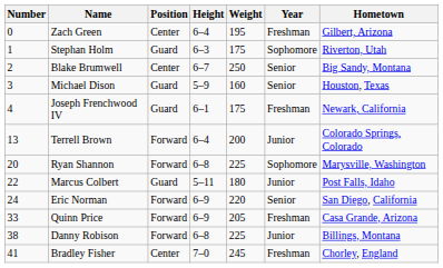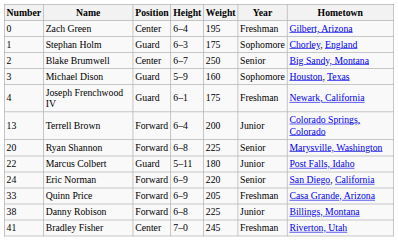Stephan Holm | Hometown: Riverton, Utah -> Chorley, England
Michael Dison | Year: Senior -> Sophomore
Ryan Shannon | Year: Sophomore -> Senior
Bradley Fisher | Hometown: Chorley, England -> Riverton, Utah
